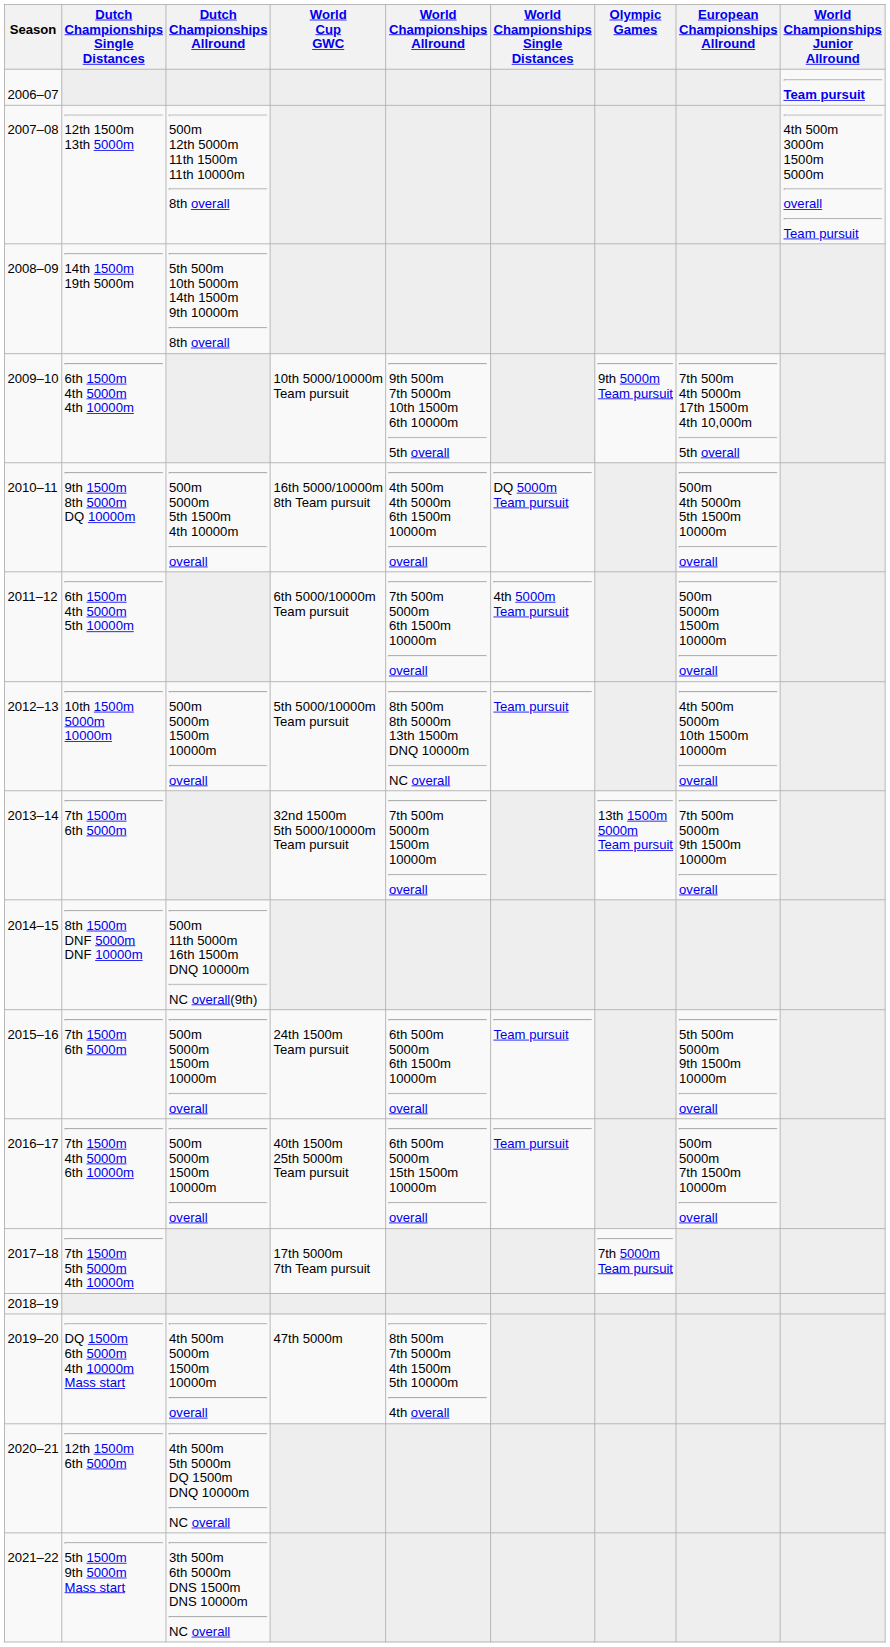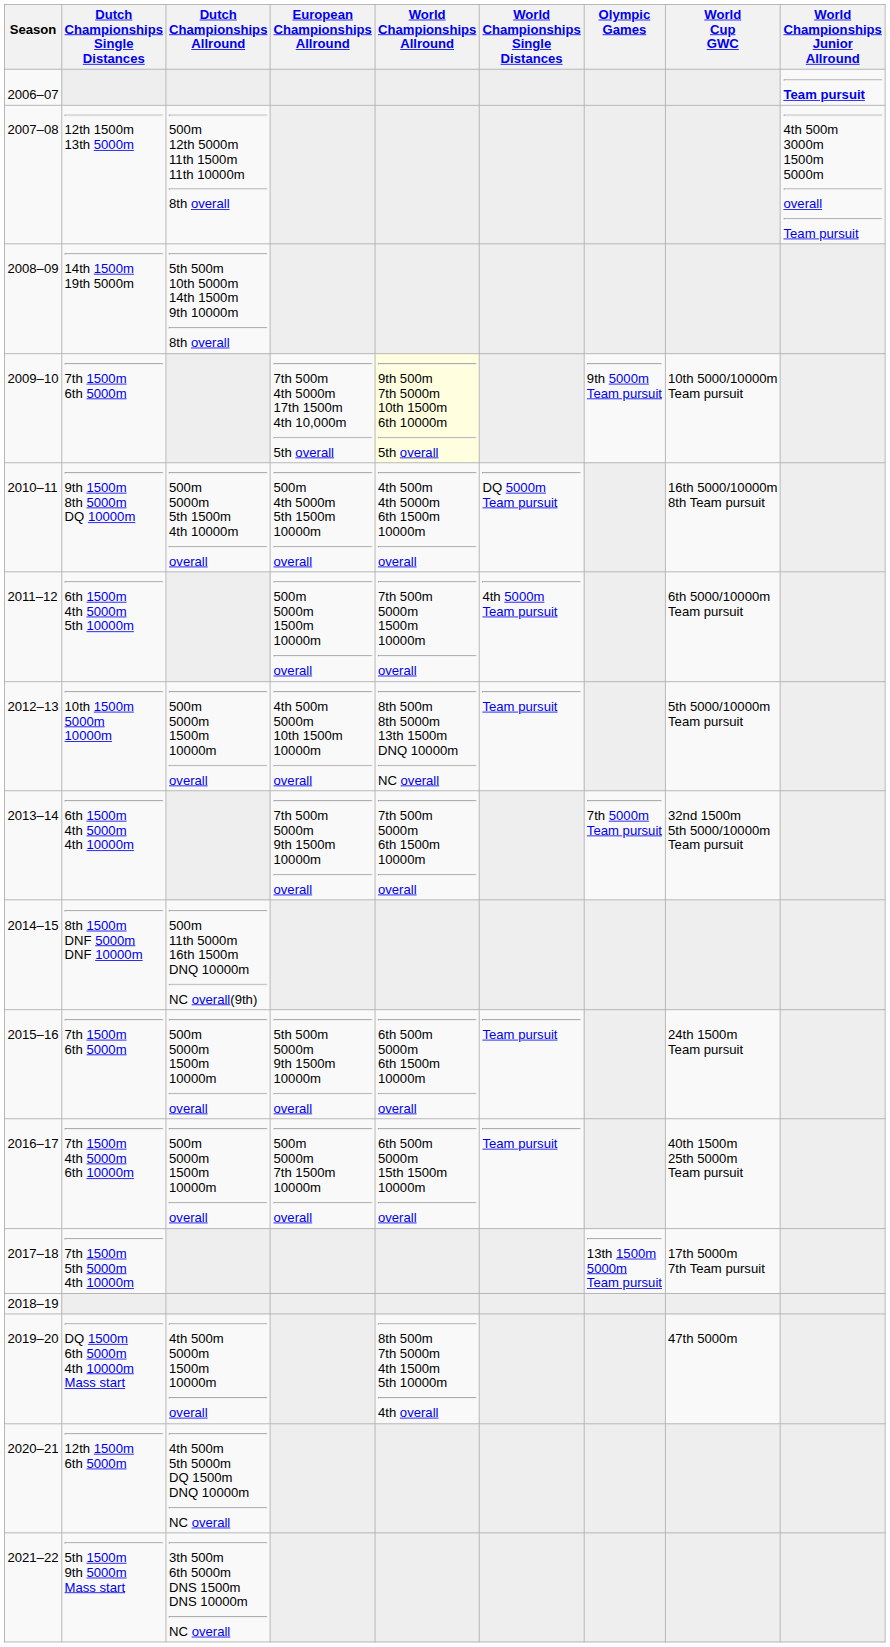columns swapped: European Championships Allround <-> World Cup GWC
2009–10 | Dutch Championships Single Distances: 6th 1500m 4th 5000m 4th 10000m -> 7th 1500m 6th 5000m
2009–10 | World Championships Allround: no background -> lightyellow background
2011–12 | World Championships Allround: 7th 500m 5000m 6th 1500m 10000m overall -> 7th 500m 5000m 1500m 10000m overall
2013–14 | Dutch Championships Single Distances: 7th 1500m 6th 5000m -> 6th 1500m 4th 5000m 4th 10000m
2013–14 | World Championships Allround: 7th 500m 5000m 1500m 10000m overall -> 7th 500m 5000m 6th 1500m 10000m overall
2013–14 | Olympic Games: 13th 1500m 5000m Team pursuit -> 7th 5000m Team pursuit
2017–18 | Olympic Games: 7th 5000m Team pursuit -> 13th 1500m 5000m Team pursuit
